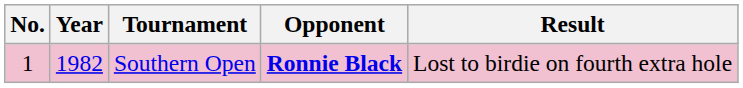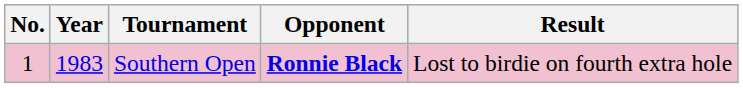Southern Open | Year: 1982 -> 1983
